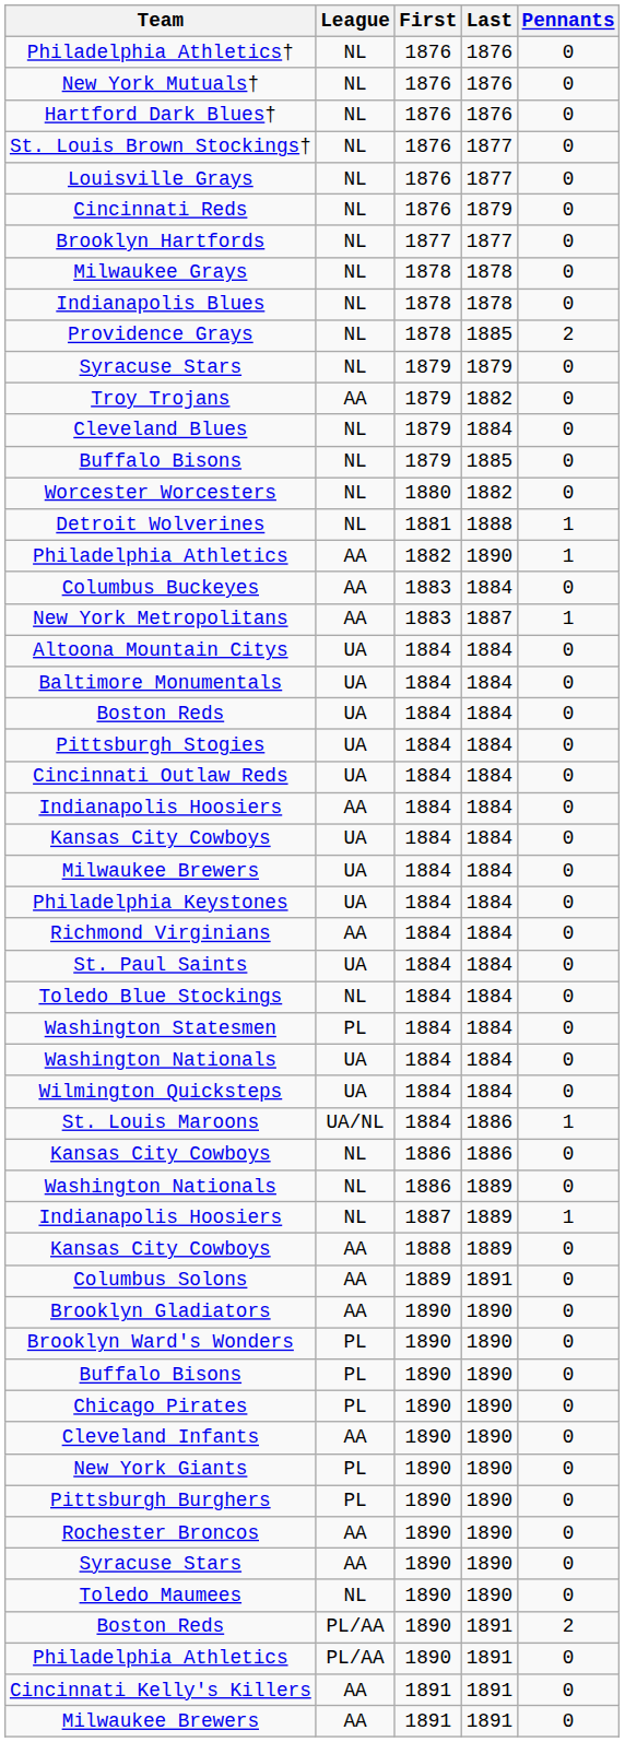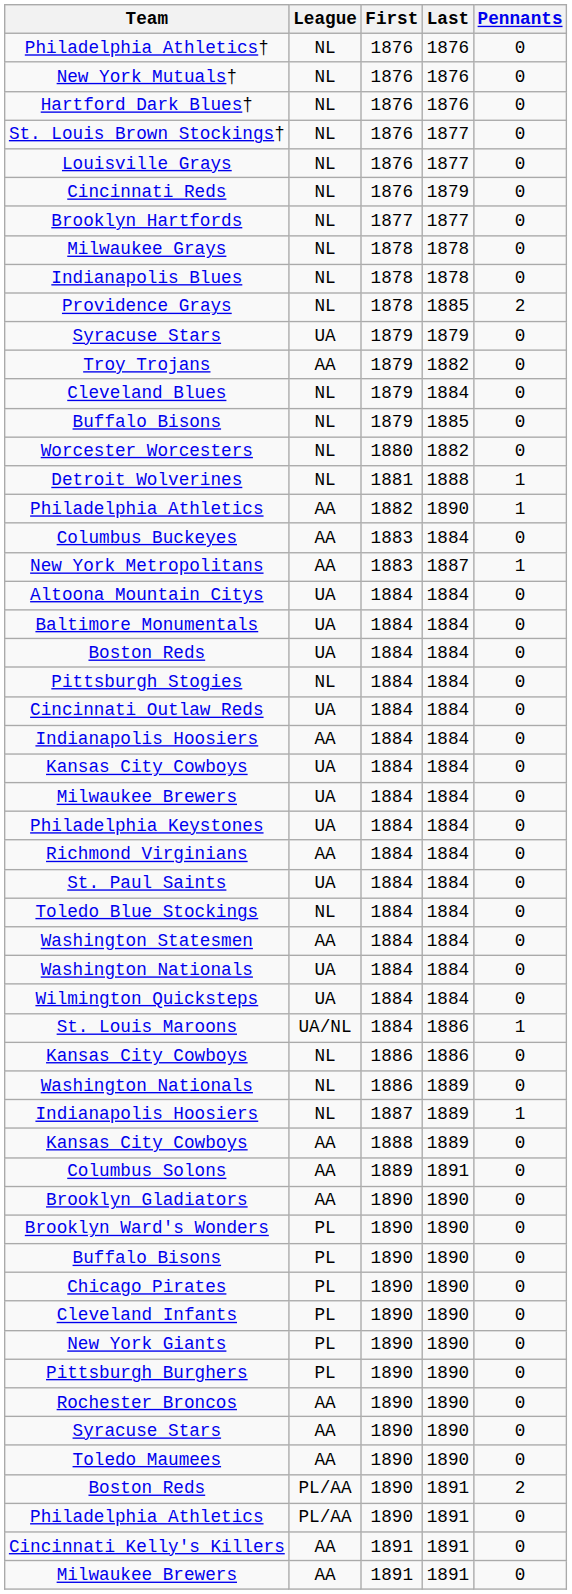Syracuse Stars / 1879 | League: NL -> UA
Pittsburgh Stogies | League: UA -> NL
Washington Statesmen | League: PL -> AA
Cleveland Infants | League: AA -> PL
Toledo Maumees | League: NL -> AA
